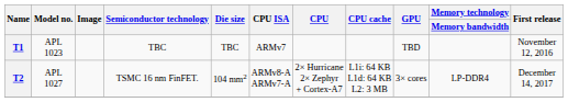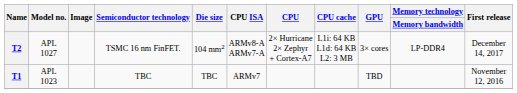rows swapped: T1 <-> T2
